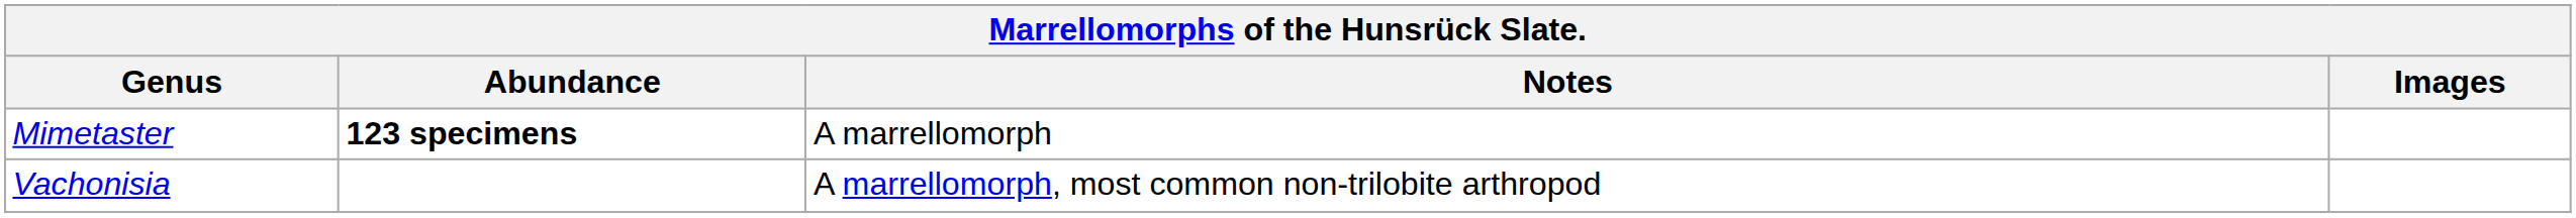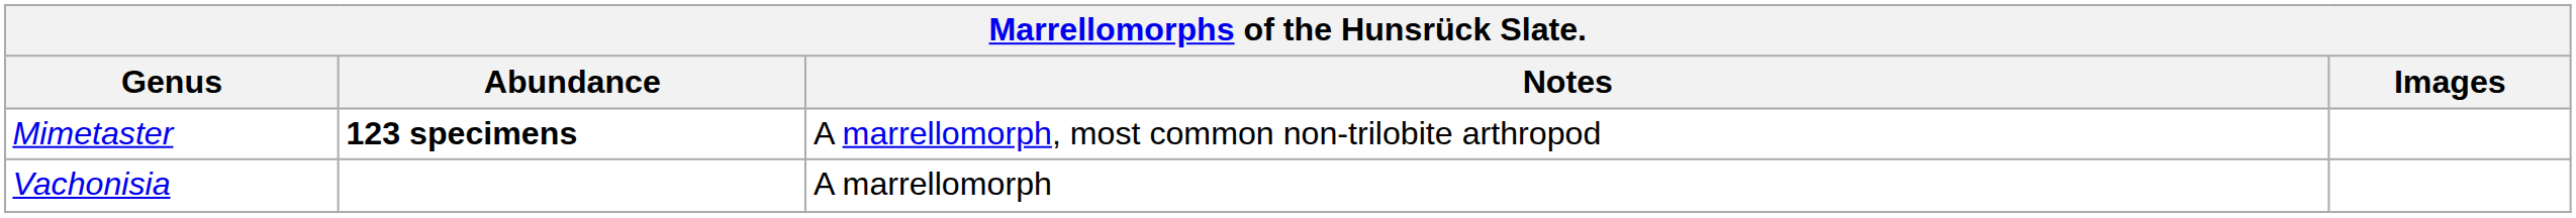Mimetaster | Notes: A marrellomorph -> A marrellomorph, most common non-trilobite arthropod
Vachonisia | Notes: A marrellomorph, most common non-trilobite arthropod -> A marrellomorph
